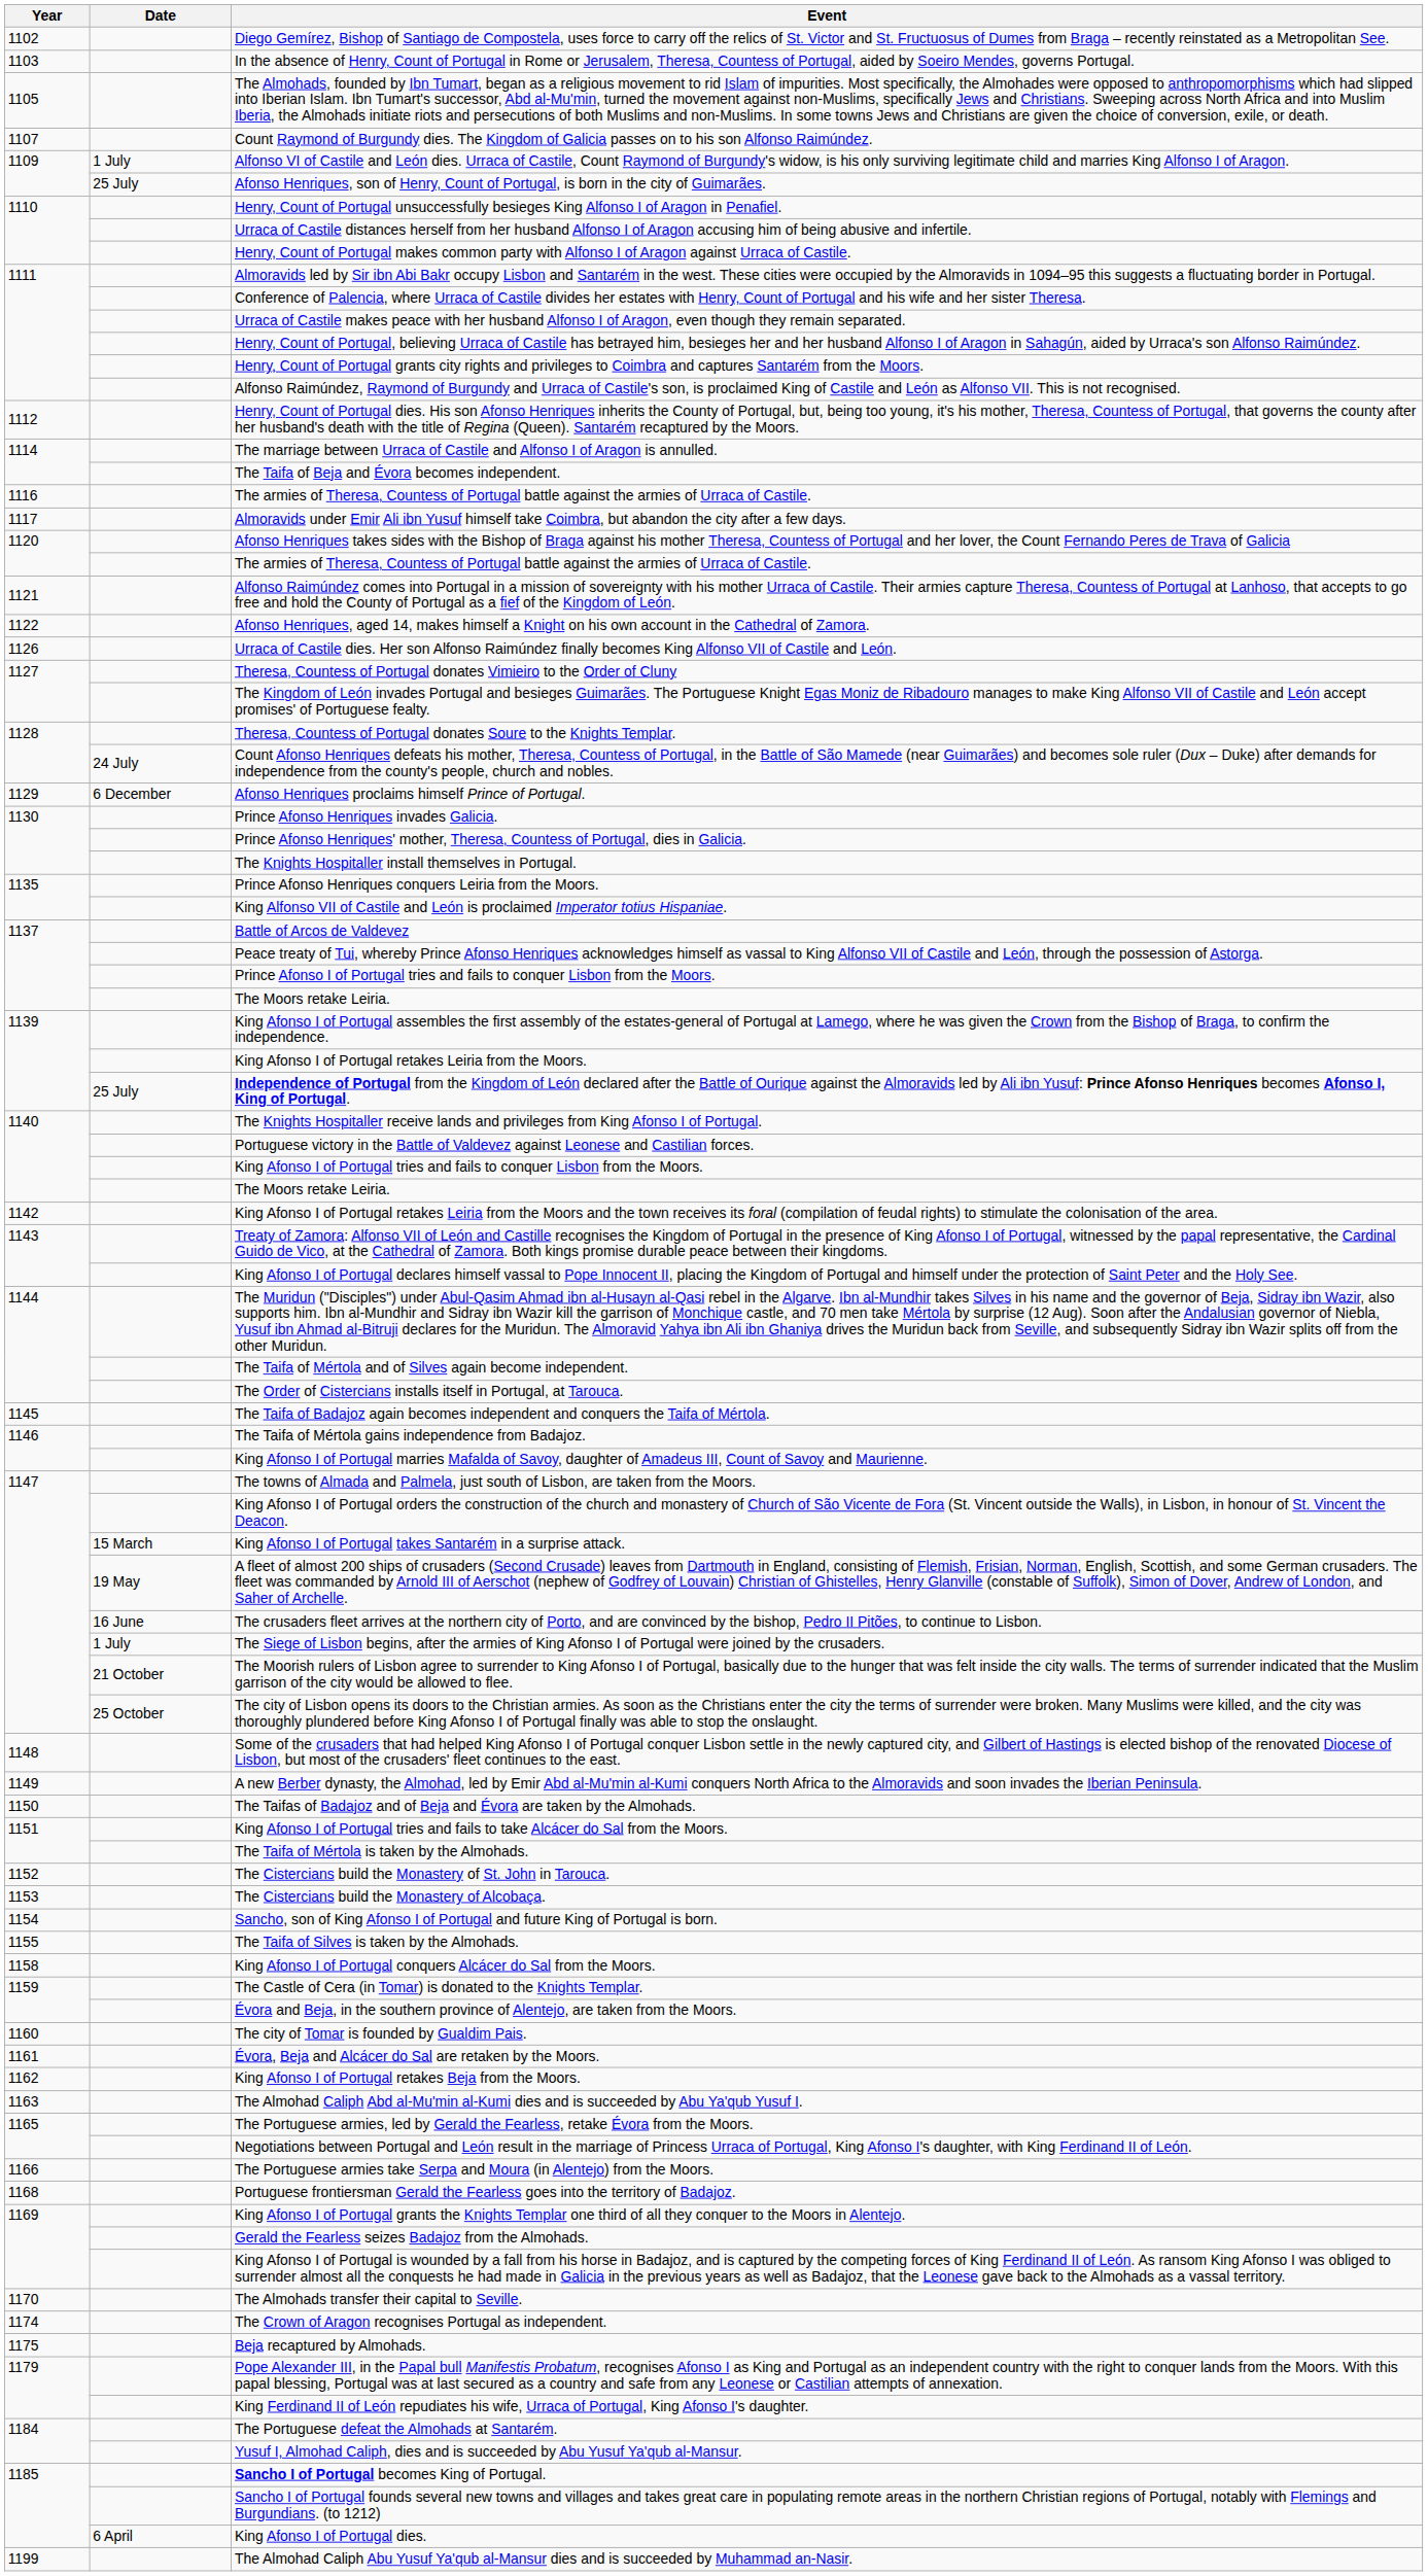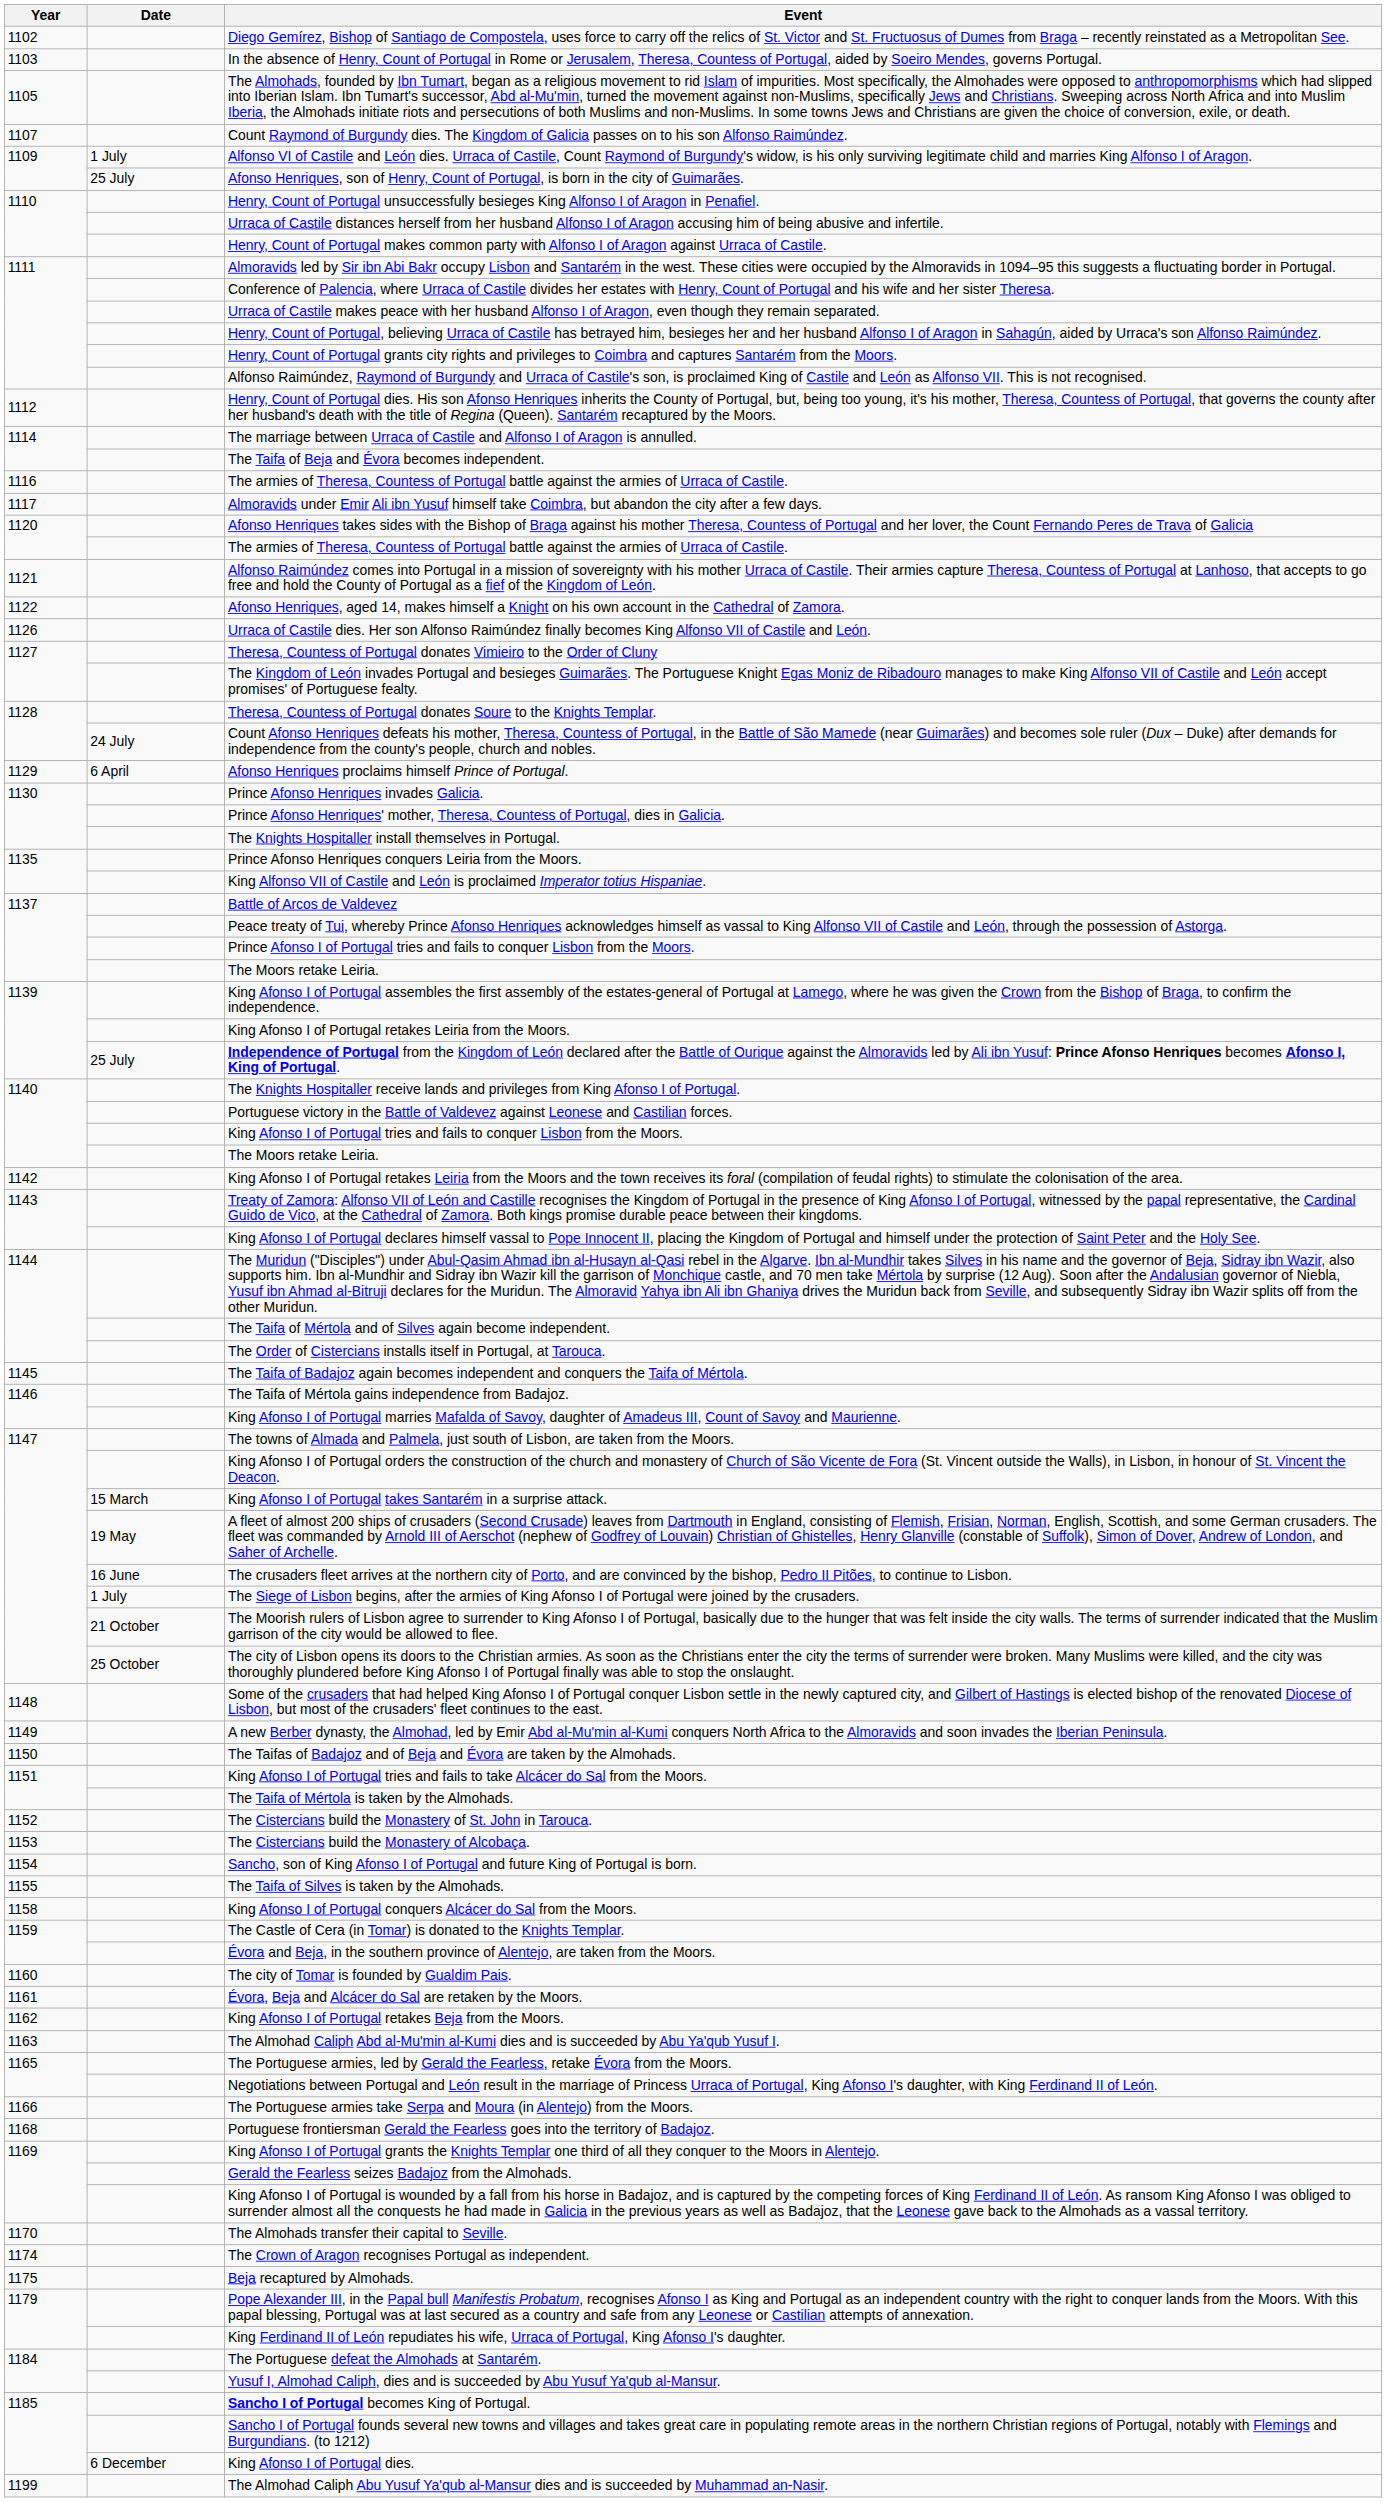Afonso Henriques proclaims himself Prince of Portugal. | Date: 6 December -> 6 April
King Afonso I of Portugal dies. | Date: 6 April -> 6 December
